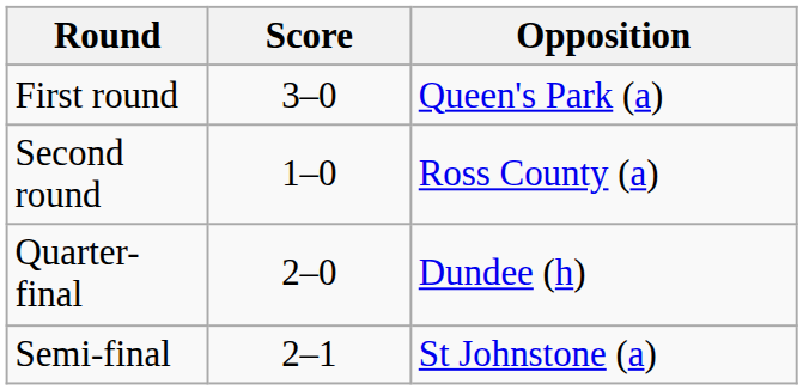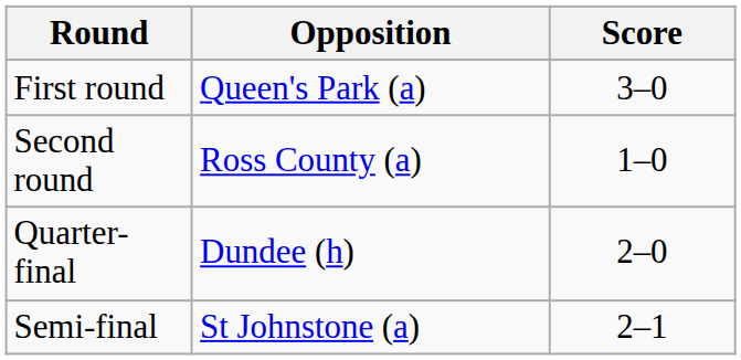columns swapped: Opposition <-> Score
